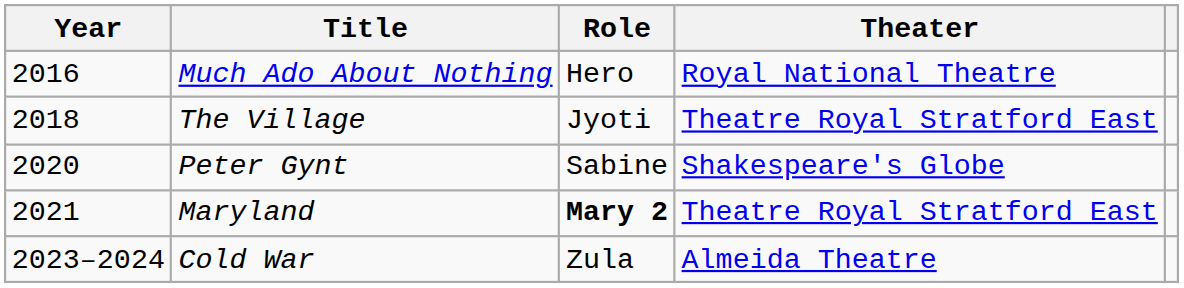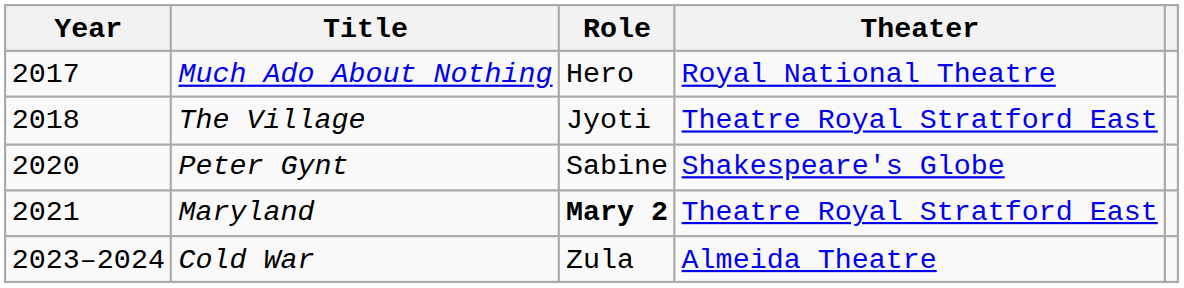Much Ado About Nothing | Year: 2016 -> 2017
